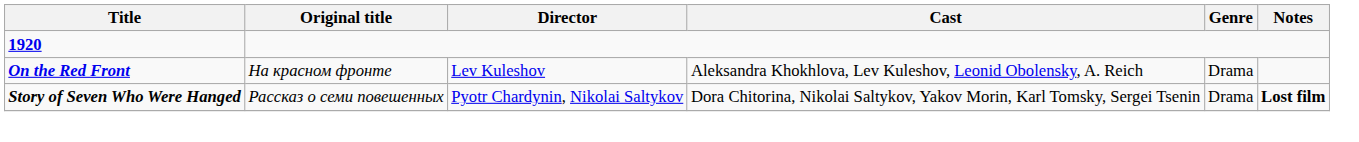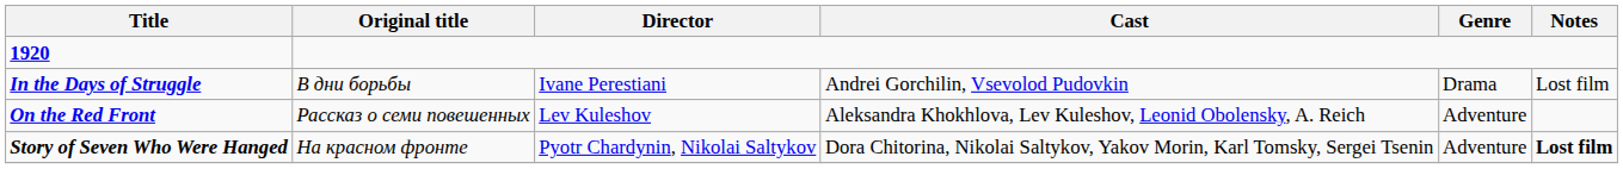+ row: In the Days of Struggle | В дни борьбы | Ivane Perestiani | Andrei Gorchilin, Vsevolod Pudovkin | Drama | Lost film
On the Red Front | Original title: На красном фронте -> Рассказ о семи повешенных
On the Red Front | Genre: Drama -> Adventure
Story of Seven Who Were Hanged | Original title: Рассказ о семи повешенных -> На красном фронте
Story of Seven Who Were Hanged | Genre: Drama -> Adventure
